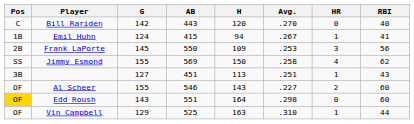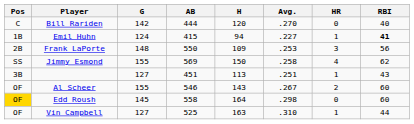Bill Rariden | AB: 443 -> 444
Emil Huhn | Avg.: .267 -> .227
Emil Huhn | RBI: normal -> bold
Frank LaPorte | G: 145 -> 148
Al Scheer | Avg.: .227 -> .267
Edd Roush | G: 143 -> 145
Edd Roush | AB: 551 -> 558
Vin Campbell | G: 129 -> 127
